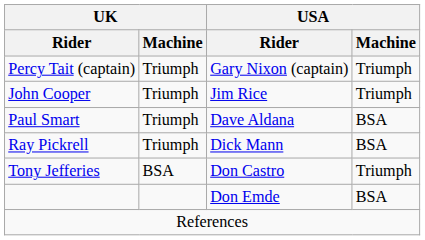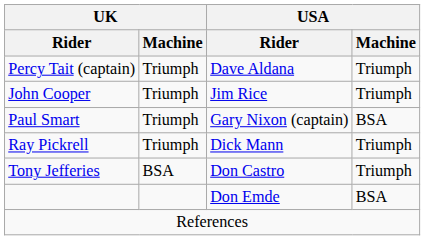Percy Tait (captain) | USA / Rider: Gary Nixon (captain) -> Dave Aldana
Paul Smart | USA / Rider: Dave Aldana -> Gary Nixon (captain)
Ray Pickrell | USA / Machine: BSA -> Triumph
